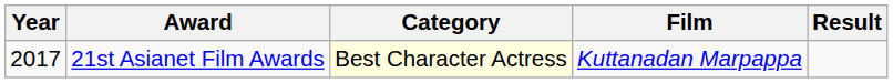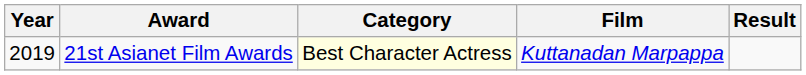21st Asianet Film Awards | Year: 2017 -> 2019
